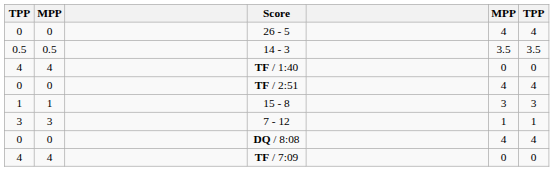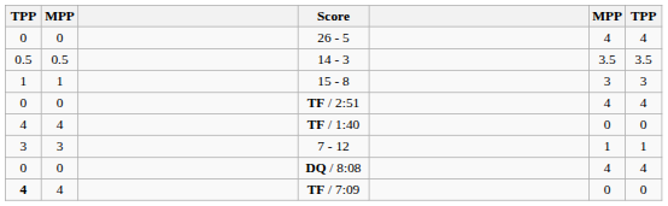rows swapped: 15 - 8 <-> TF / 1:40
TF / 7:09 | column 1: normal -> bold
